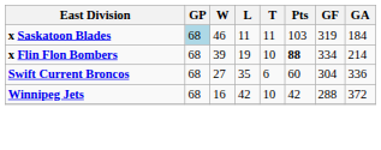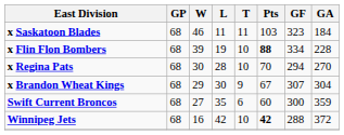x Saskatoon Blades | GP: lightblue background -> no background
x Saskatoon Blades | GF: 319 -> 323
x Flin Flon Bombers | GA: 214 -> 228
+ row: x Regina Pats | 68 | 30 | 28 | 10 | 70 | 294 | 270
+ row: x Brandon Wheat Kings | 68 | 29 | 30 | 9 | 67 | 307 | 304
Swift Current Broncos | GF: 304 -> 300
Swift Current Broncos | GA: 336 -> 359
Winnipeg Jets | Pts: normal -> bold
